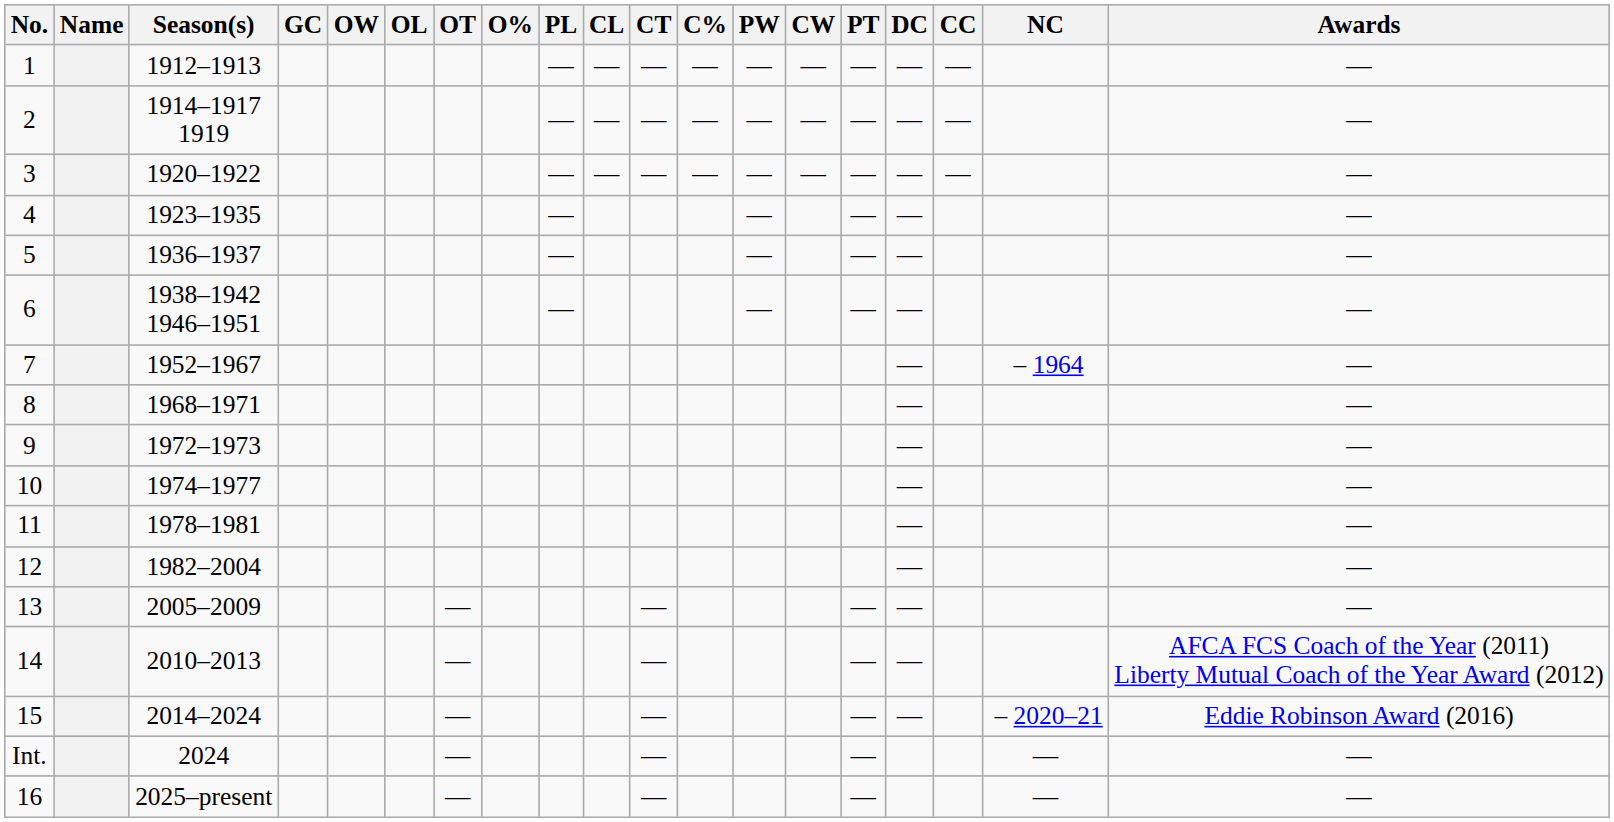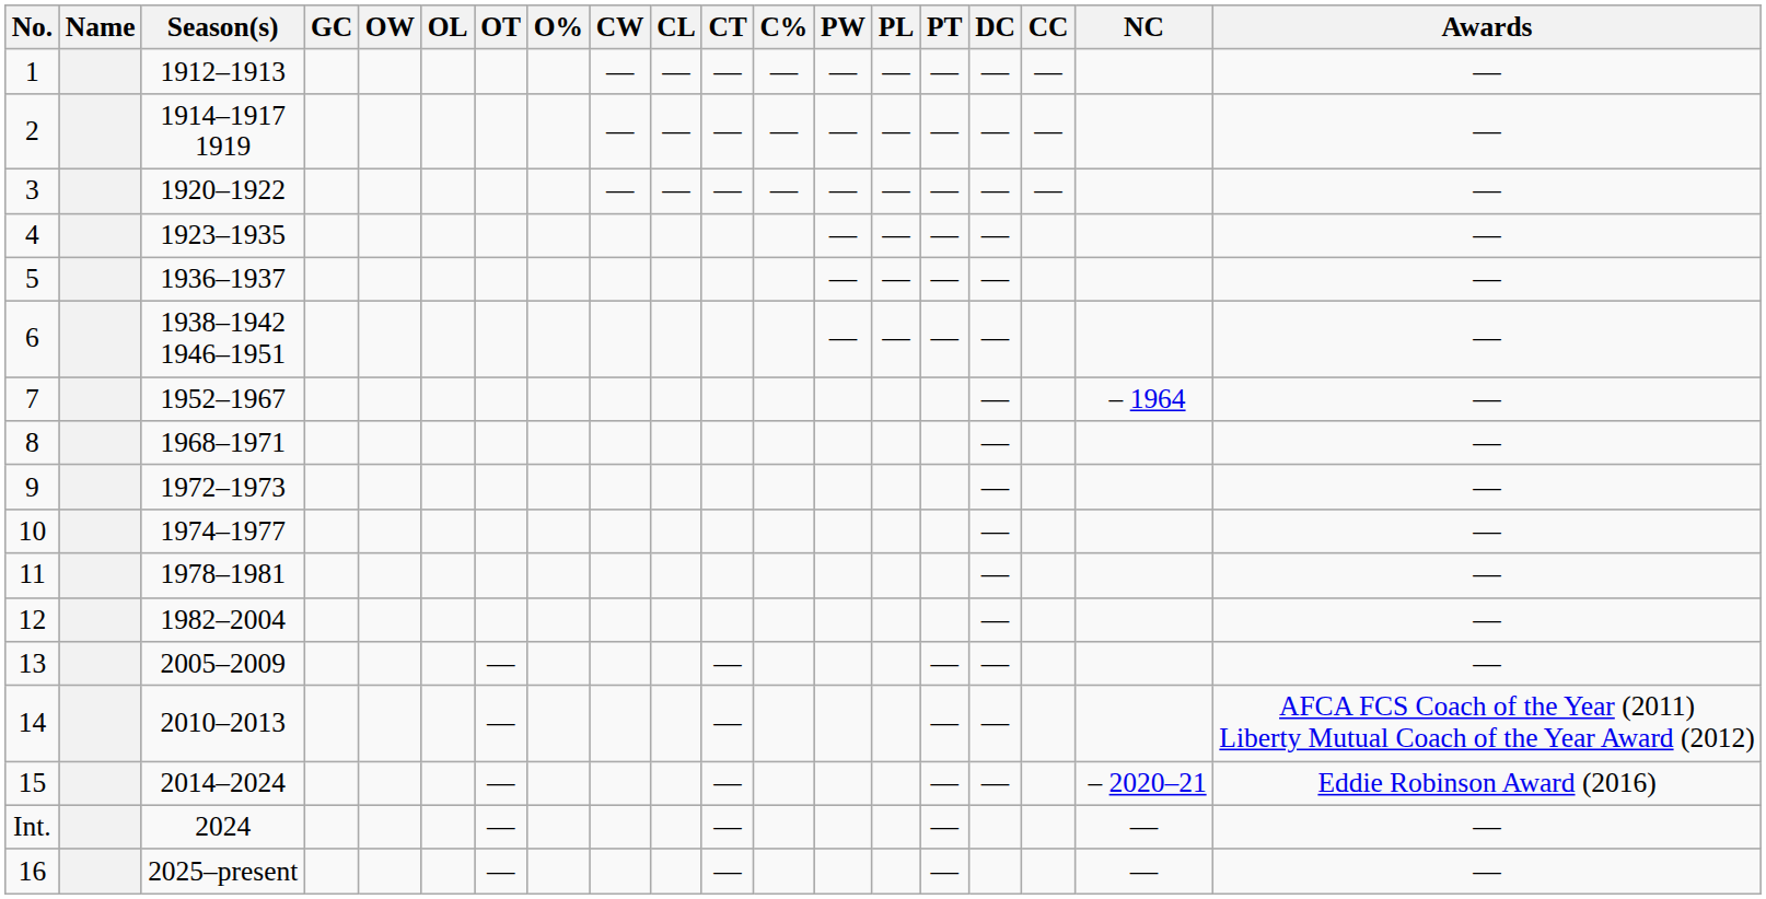columns swapped: CW <-> PL
